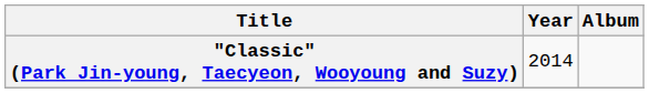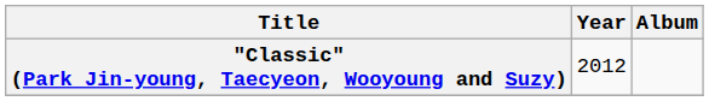"Classic" (Park Jin-young, Taecyeon, Wooyoung and Suzy) | Year: 2014 -> 2012
